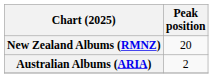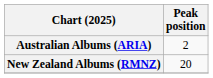rows swapped: Australian Albums (ARIA) <-> New Zealand Albums (RMNZ)
